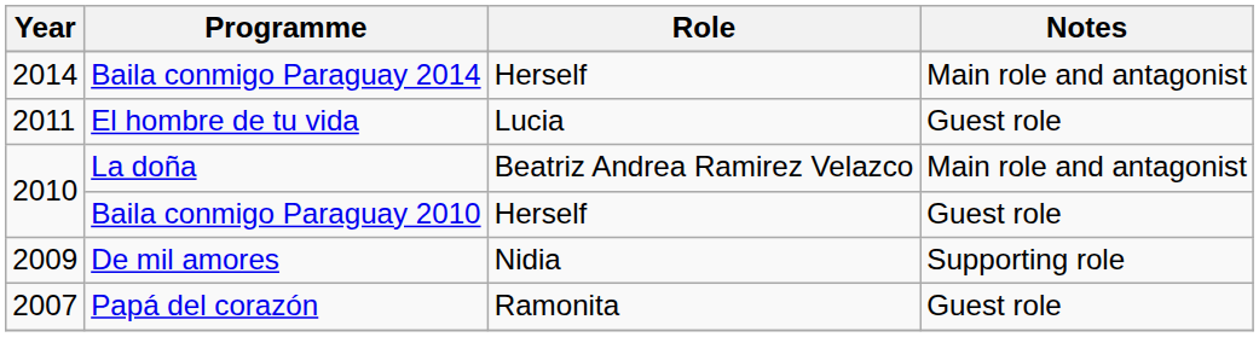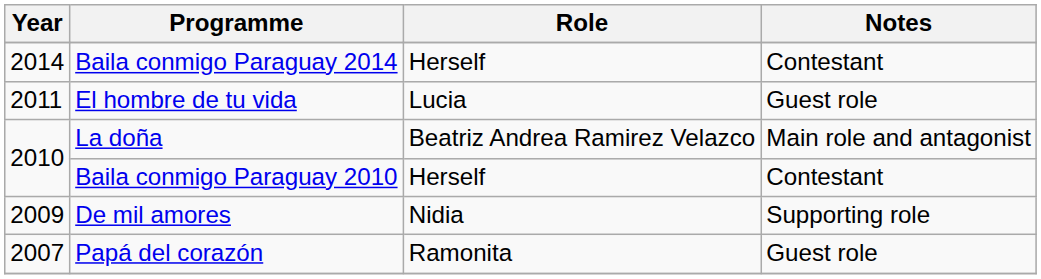Baila conmigo Paraguay 2014 | Notes: Main role and antagonist -> Contestant
Baila conmigo Paraguay 2010 | Notes: Guest role -> Contestant
